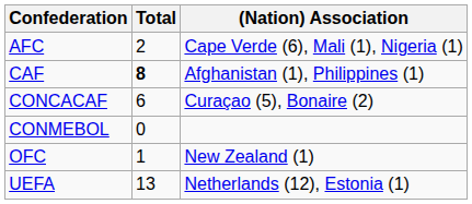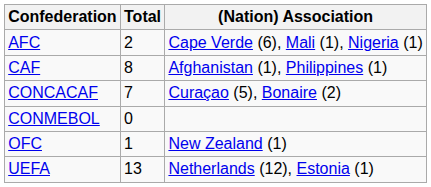CAF | Total: bold -> normal
CONCACAF | Total: 6 -> 7
